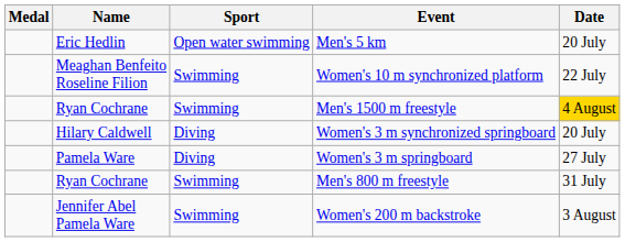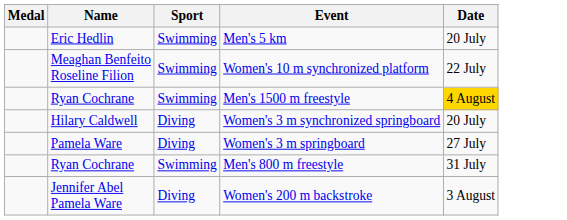Men's 5 km | Sport: Open water swimming -> Swimming
Women's 200 m backstroke | Sport: Swimming -> Diving
